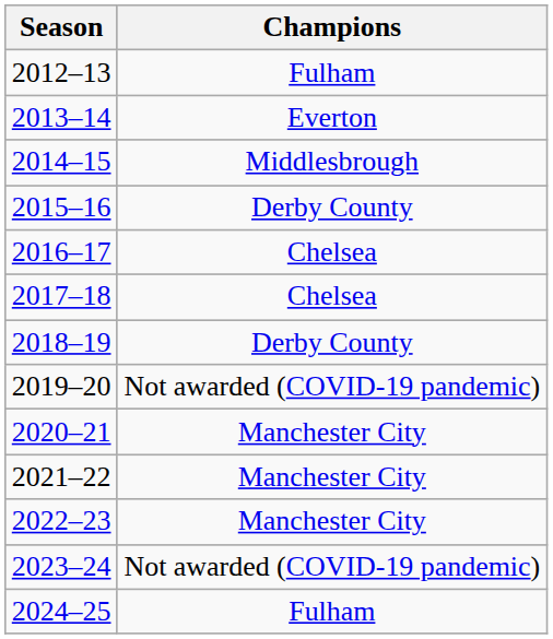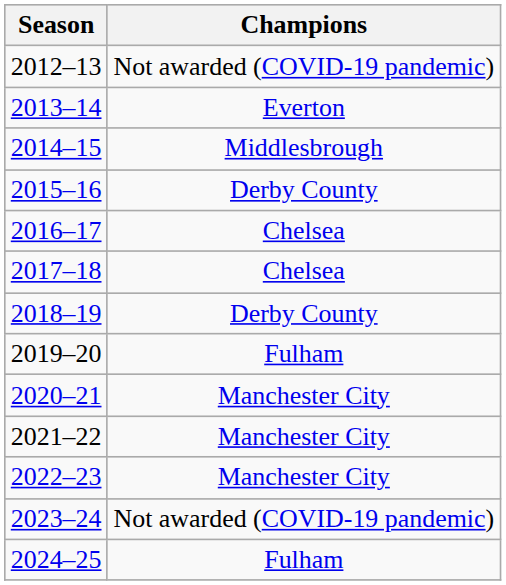2012–13 | Champions: Fulham -> Not awarded (COVID-19 pandemic)
2019–20 | Champions: Not awarded (COVID-19 pandemic) -> Fulham
